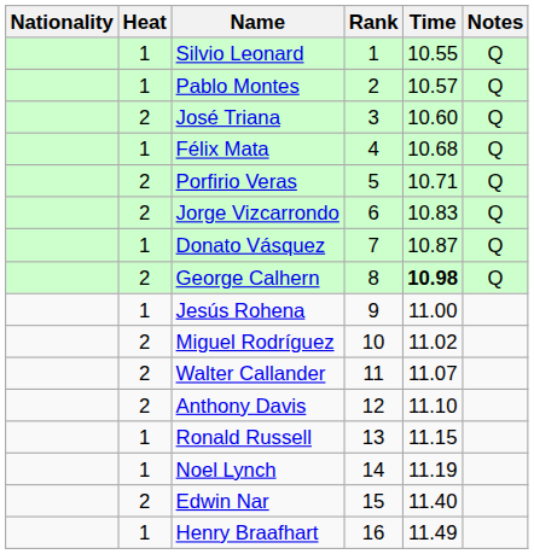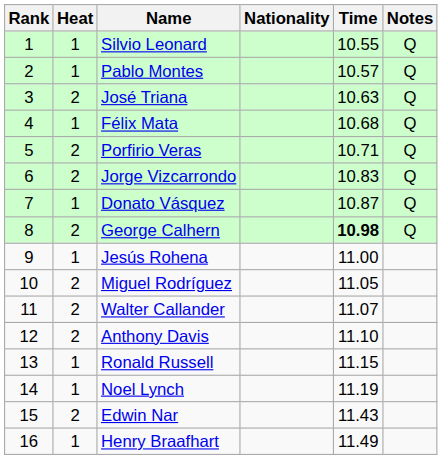columns swapped: Rank <-> Nationality
José Triana | Time: 10.60 -> 10.63
Miguel Rodríguez | Time: 11.02 -> 11.05
Edwin Nar | Time: 11.40 -> 11.43
